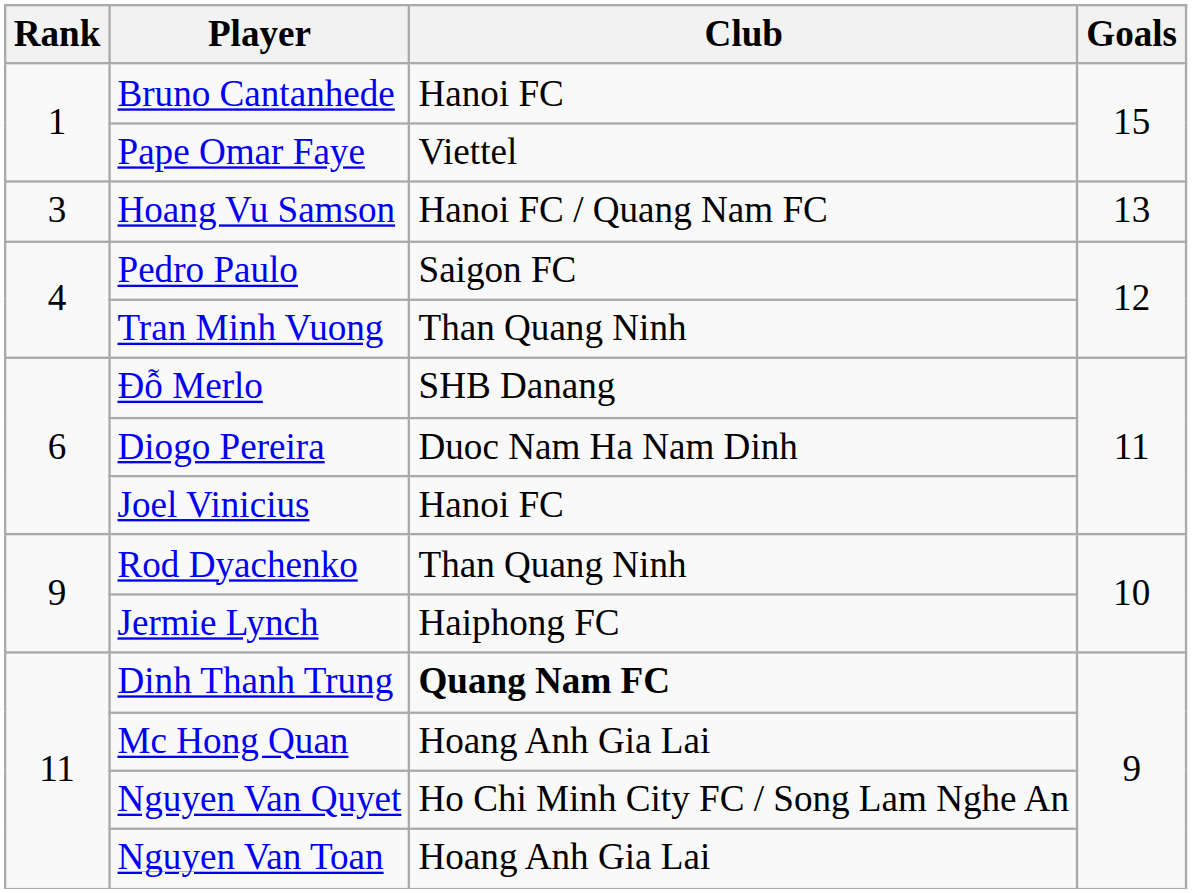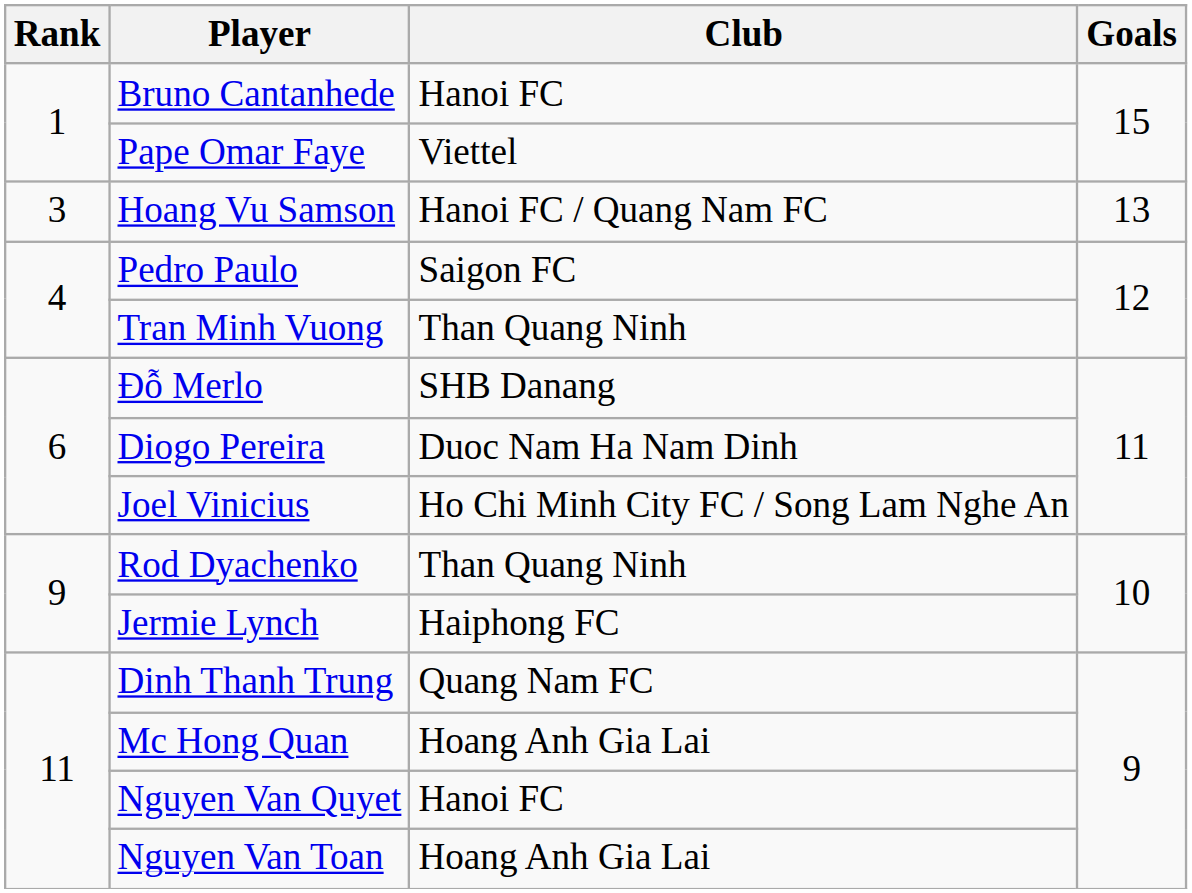Joel Vinicius | Club: Hanoi FC -> Ho Chi Minh City FC / Song Lam Nghe An
Dinh Thanh Trung | Club: bold -> normal
Nguyen Van Quyet | Club: Ho Chi Minh City FC / Song Lam Nghe An -> Hanoi FC
